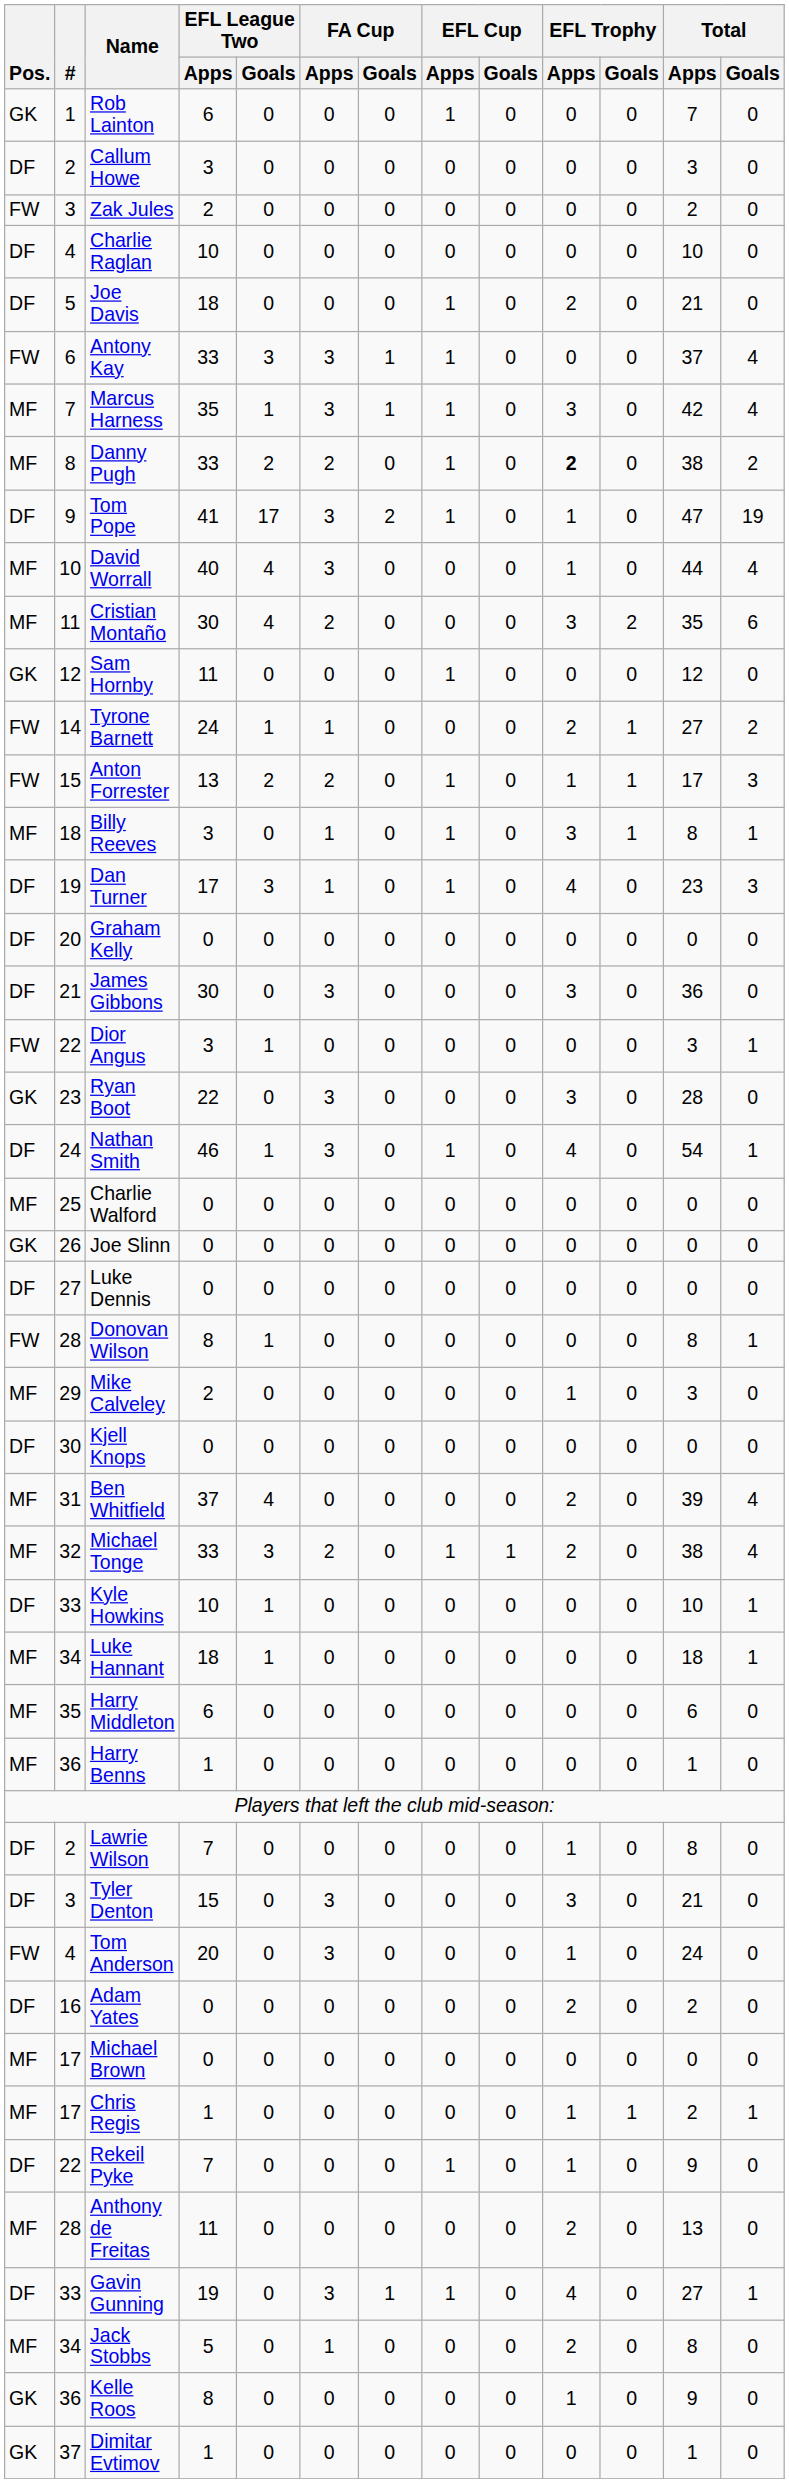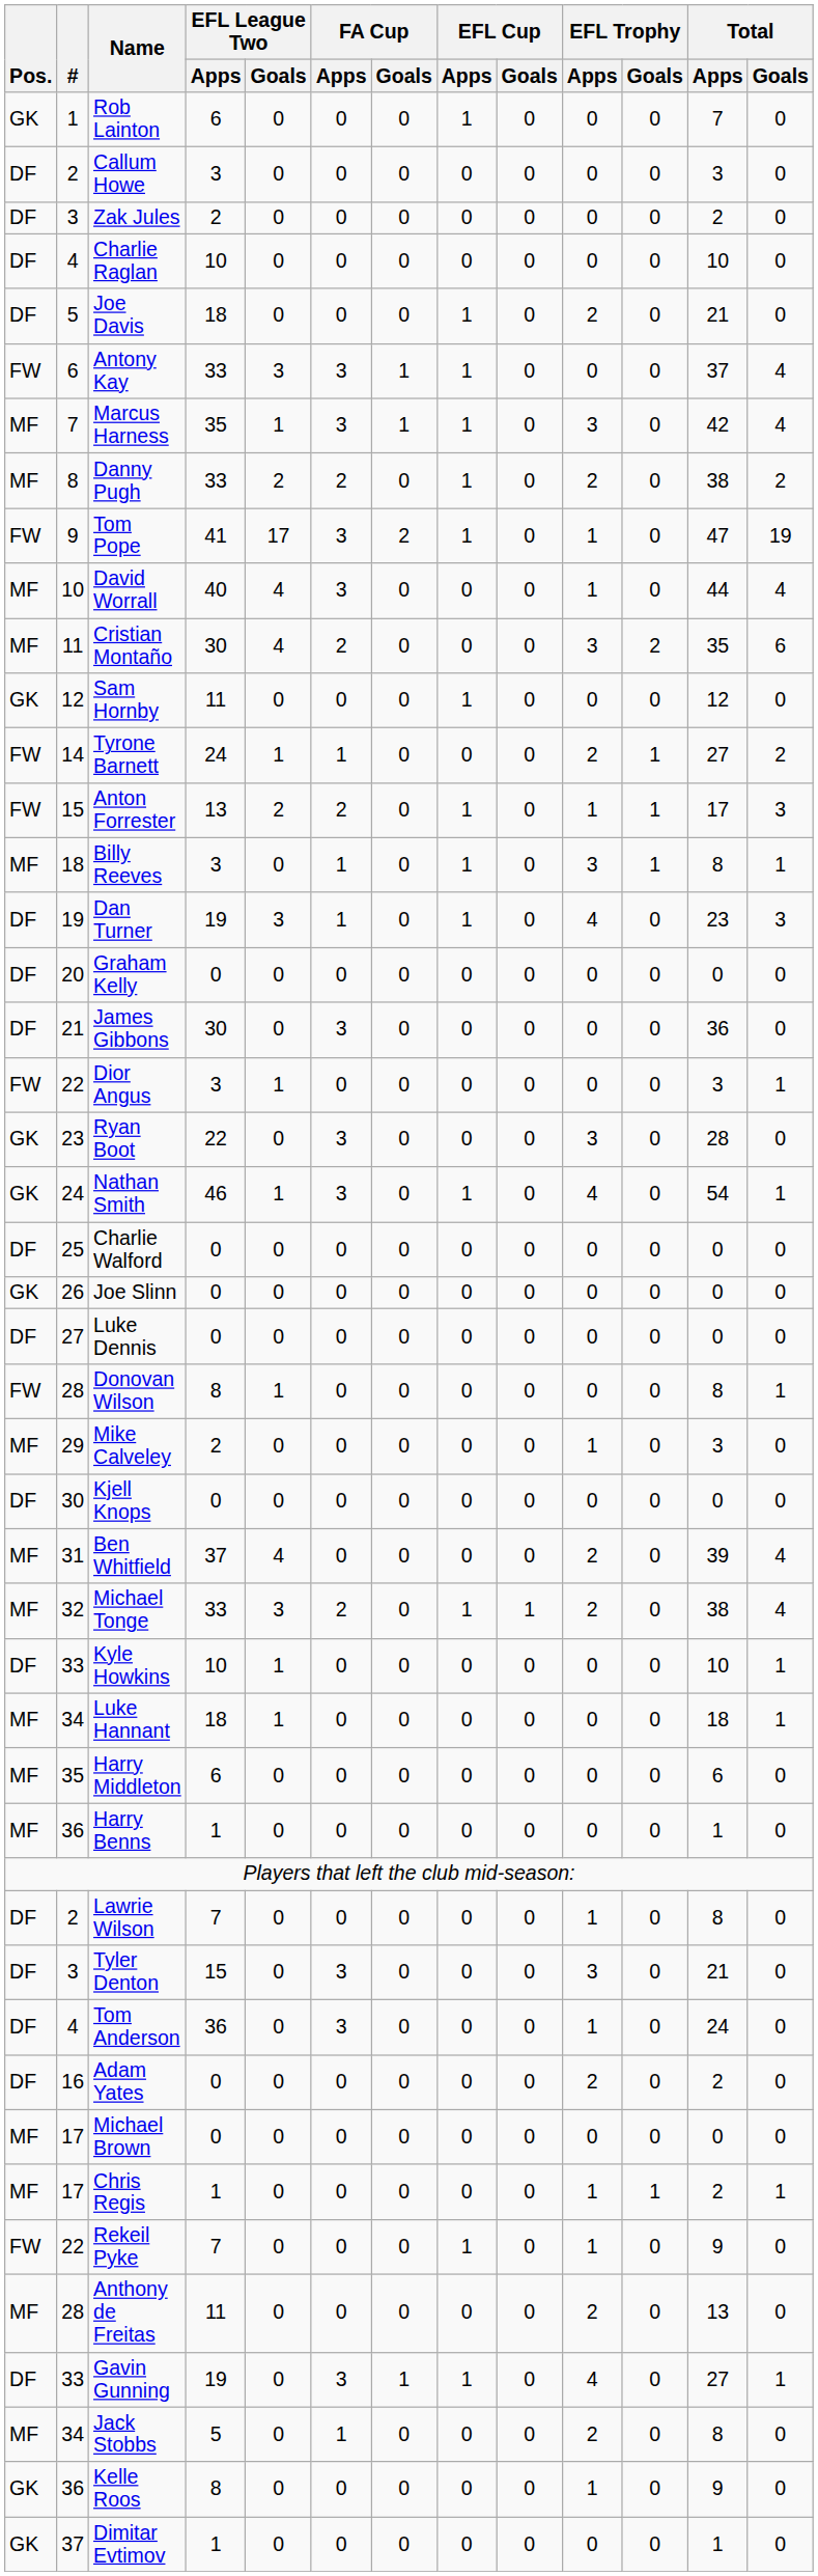Zak Jules | Pos.: FW -> DF
Danny Pugh | EFL Trophy / Apps: bold -> normal
Tom Pope | Pos.: DF -> FW
Dan Turner | EFL League Two / Apps: 17 -> 19
James Gibbons | EFL Trophy / Apps: 3 -> 0
Nathan Smith | Pos.: DF -> GK
Charlie Walford | Pos.: MF -> DF
Tom Anderson | Pos.: FW -> DF
Tom Anderson | EFL League Two / Apps: 20 -> 36
Rekeil Pyke | Pos.: DF -> FW
